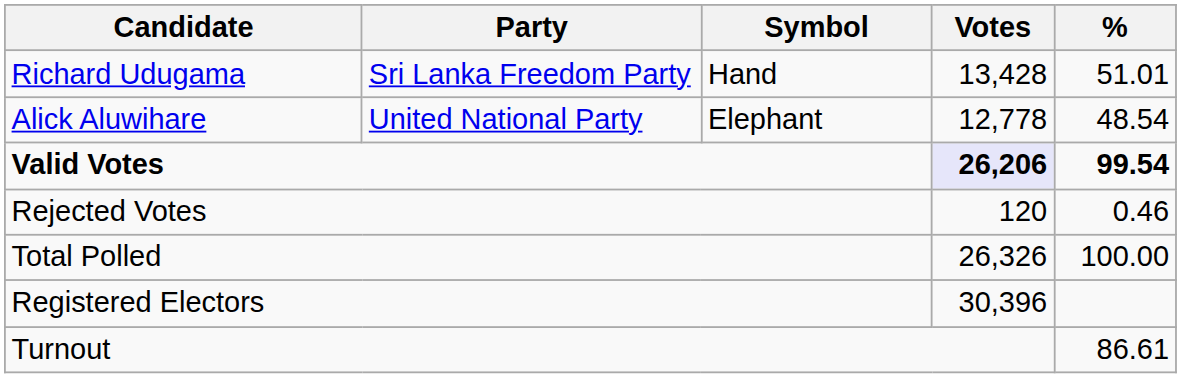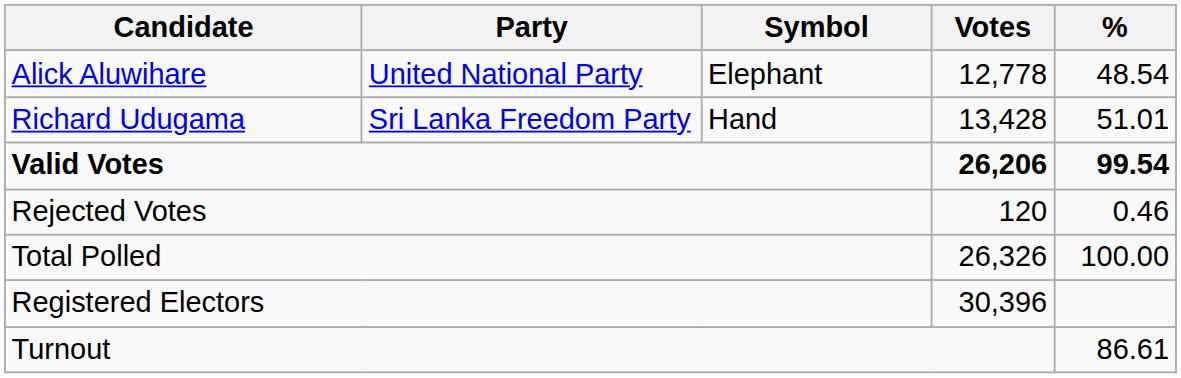rows swapped: Richard Udugama <-> Alick Aluwihare
Valid Votes | Votes: lavender background -> no background
